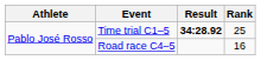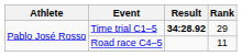Time trial C1–5 | Rank: 25 -> 29
Road race C4–5 | Rank: 16 -> 11
